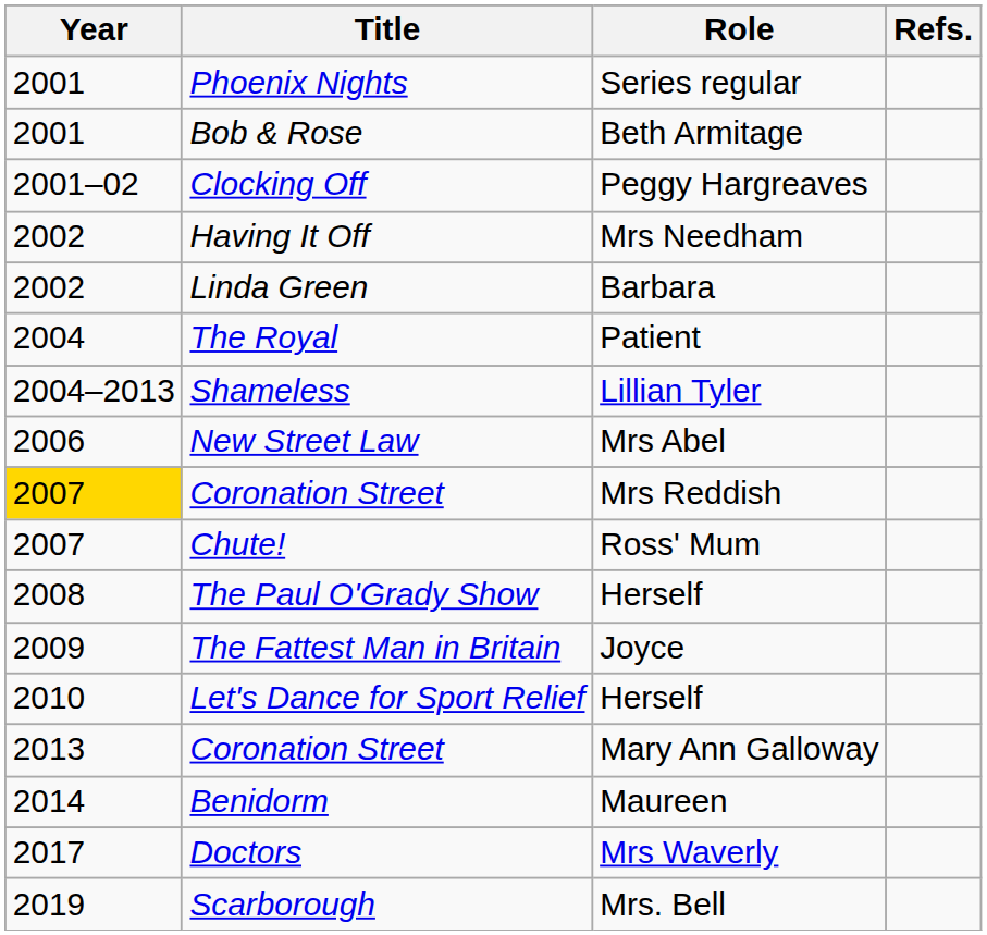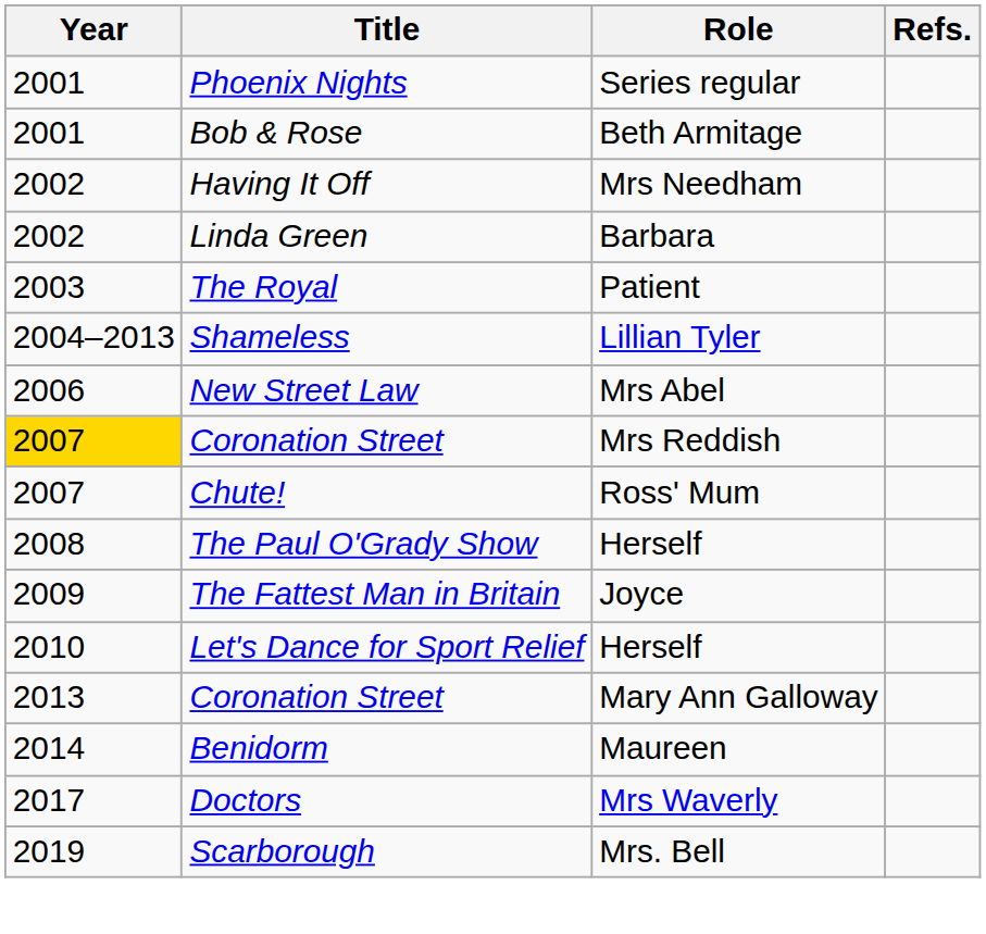- row: 2001–02 | Clocking Off | Peggy Hargreaves
The Royal | Year: 2004 -> 2003
